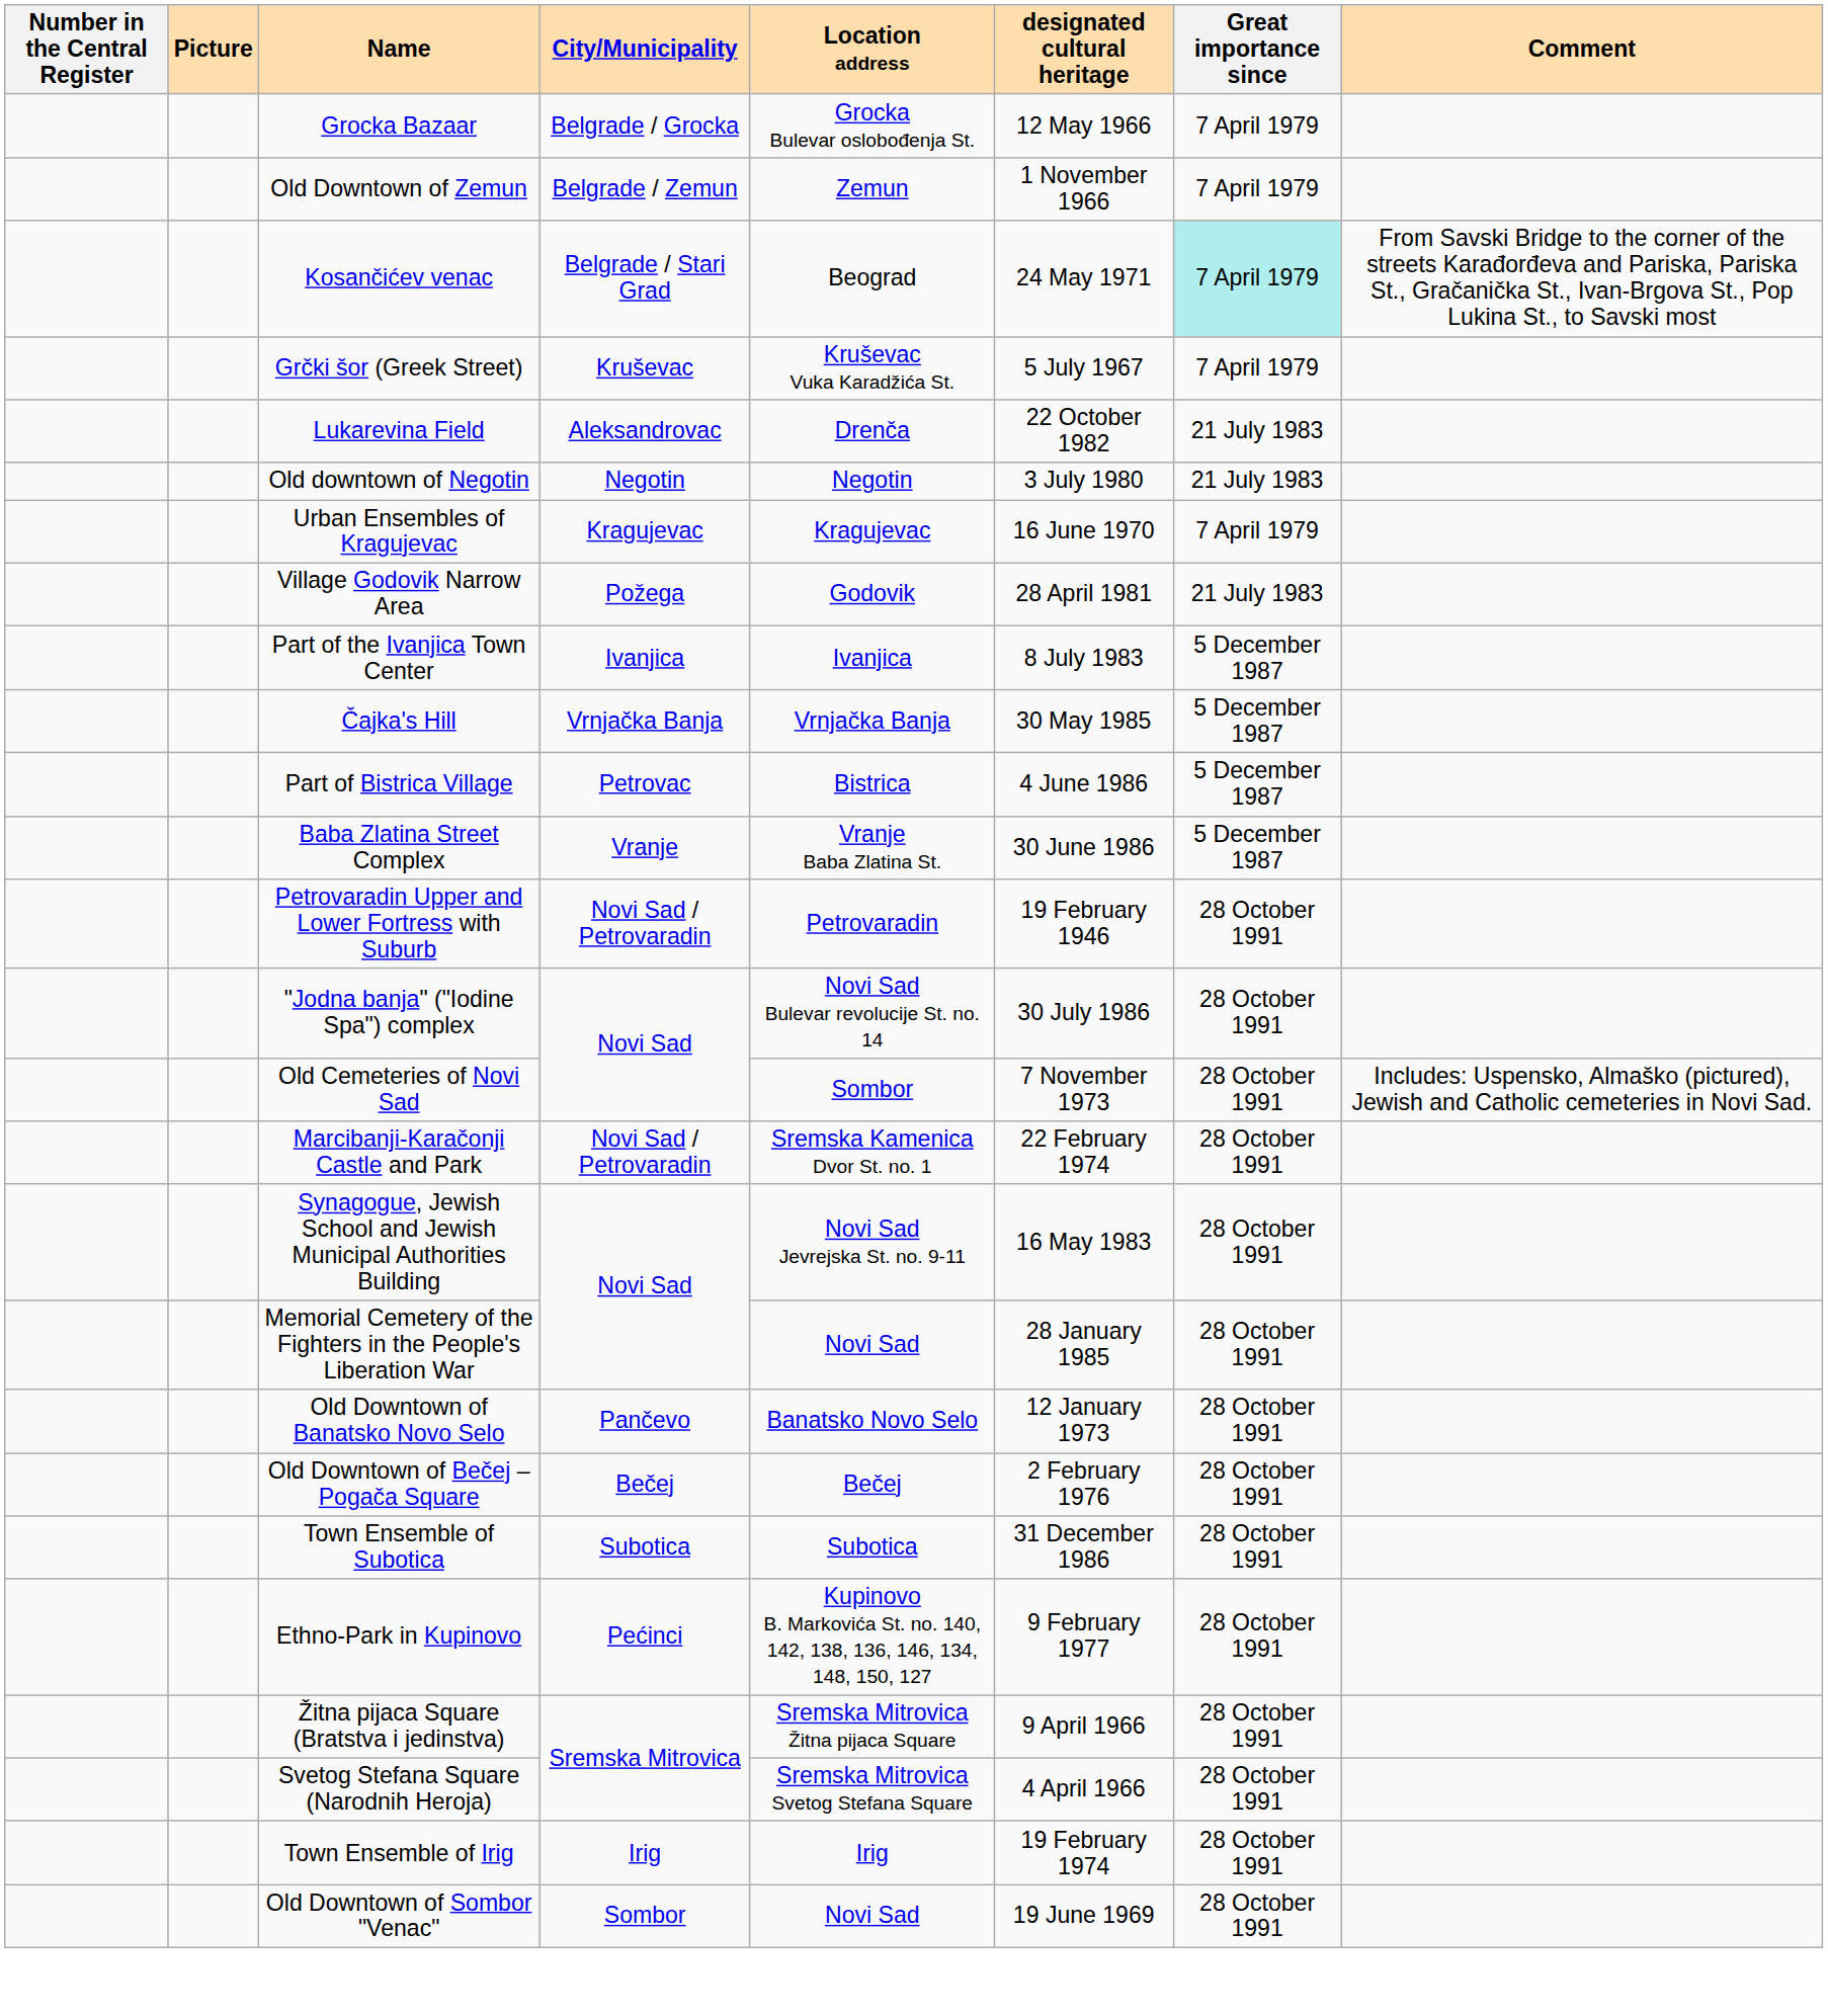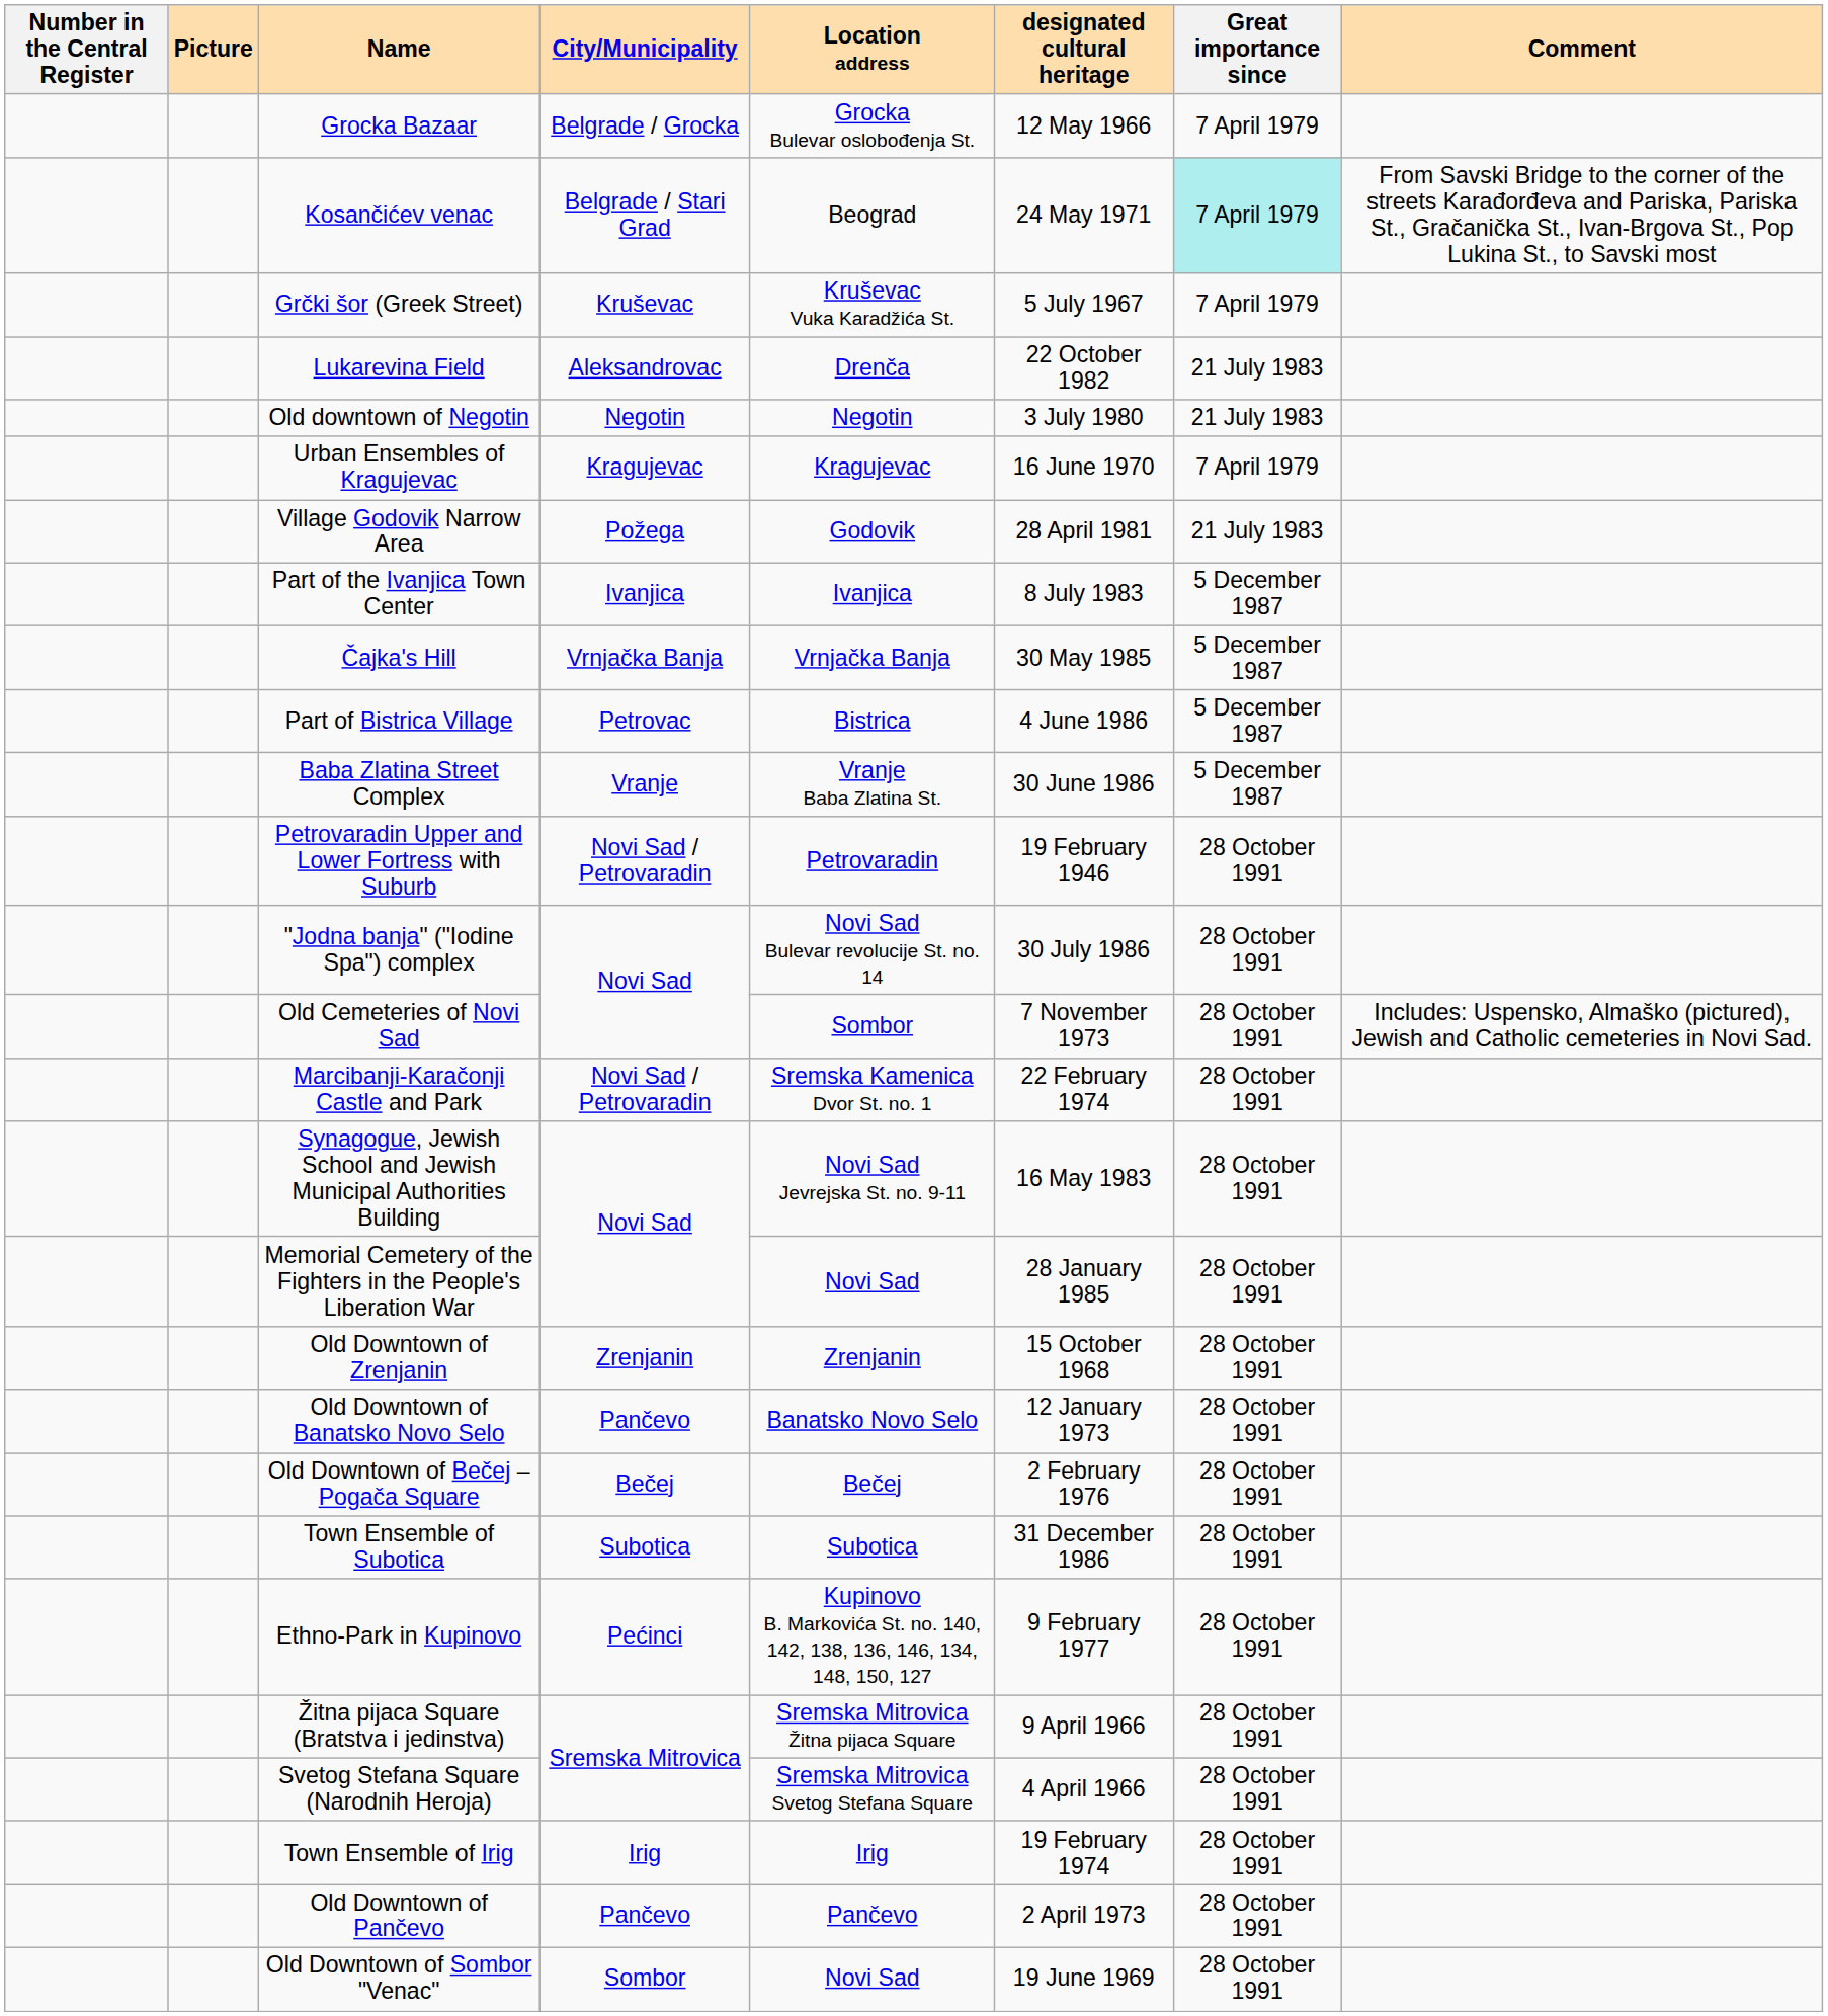- row: Old Downtown of Zemun | Belgrade / Zemun | Zemun | 1 November 1966 | 7 April 1979
+ row: Old Downtown of Zrenjanin | Zrenjanin | Zrenjanin | 15 October 1968 | 28 October 1991
+ row: Old Downtown of Pančevo | Pančevo | Pančevo | 2 April 1973 | 28 October 1991
